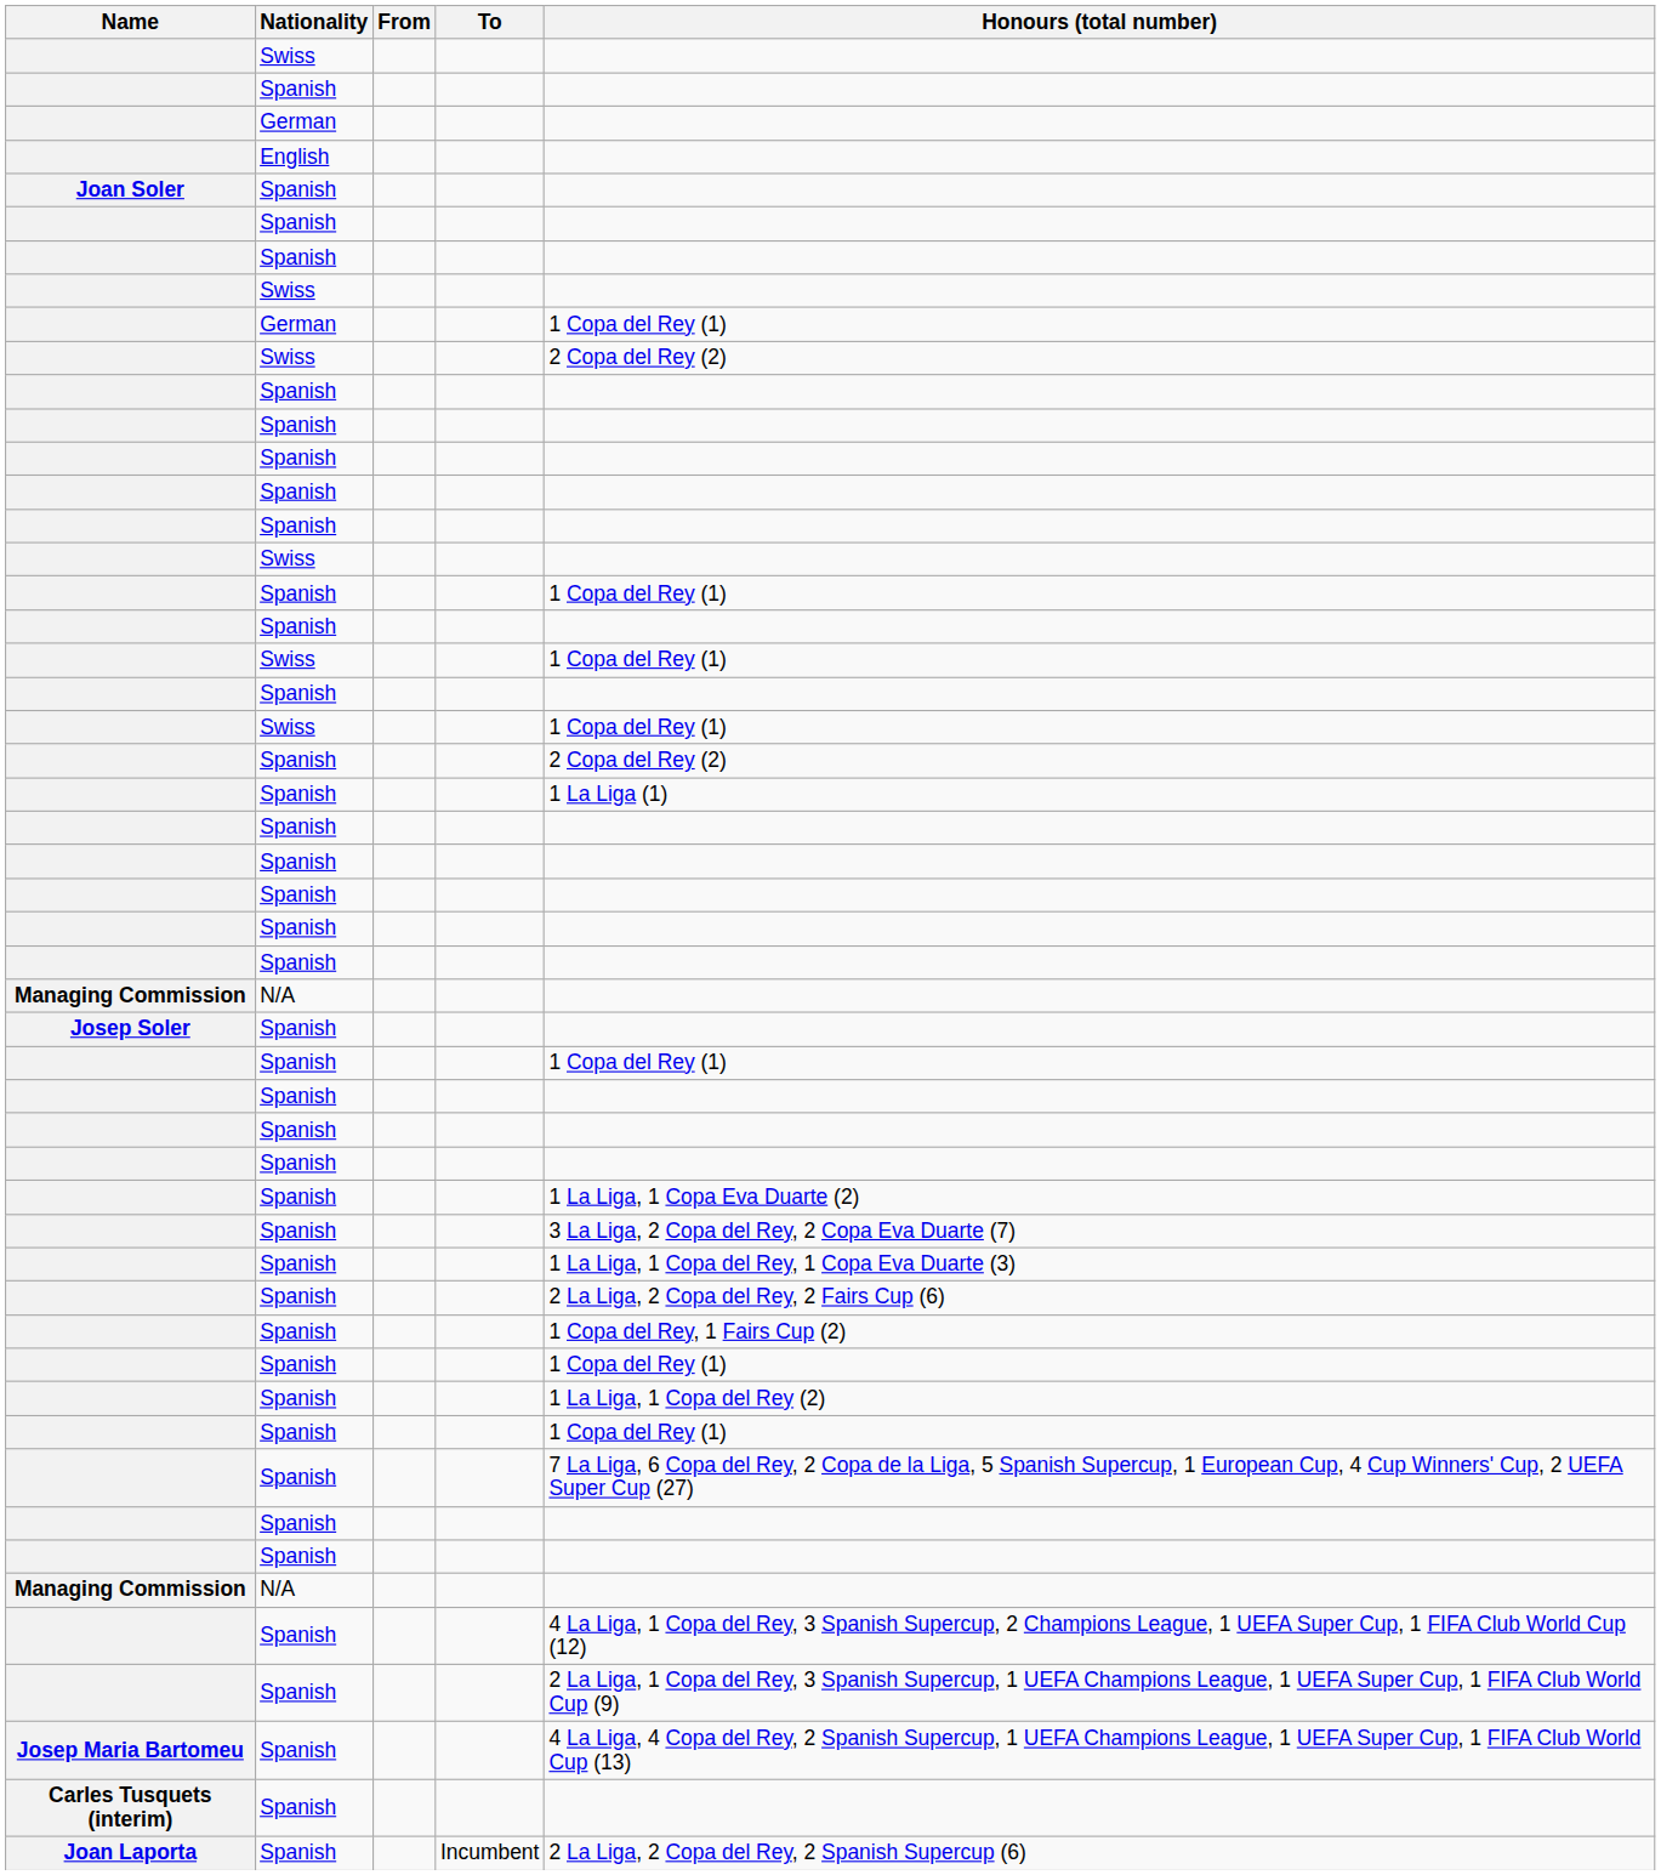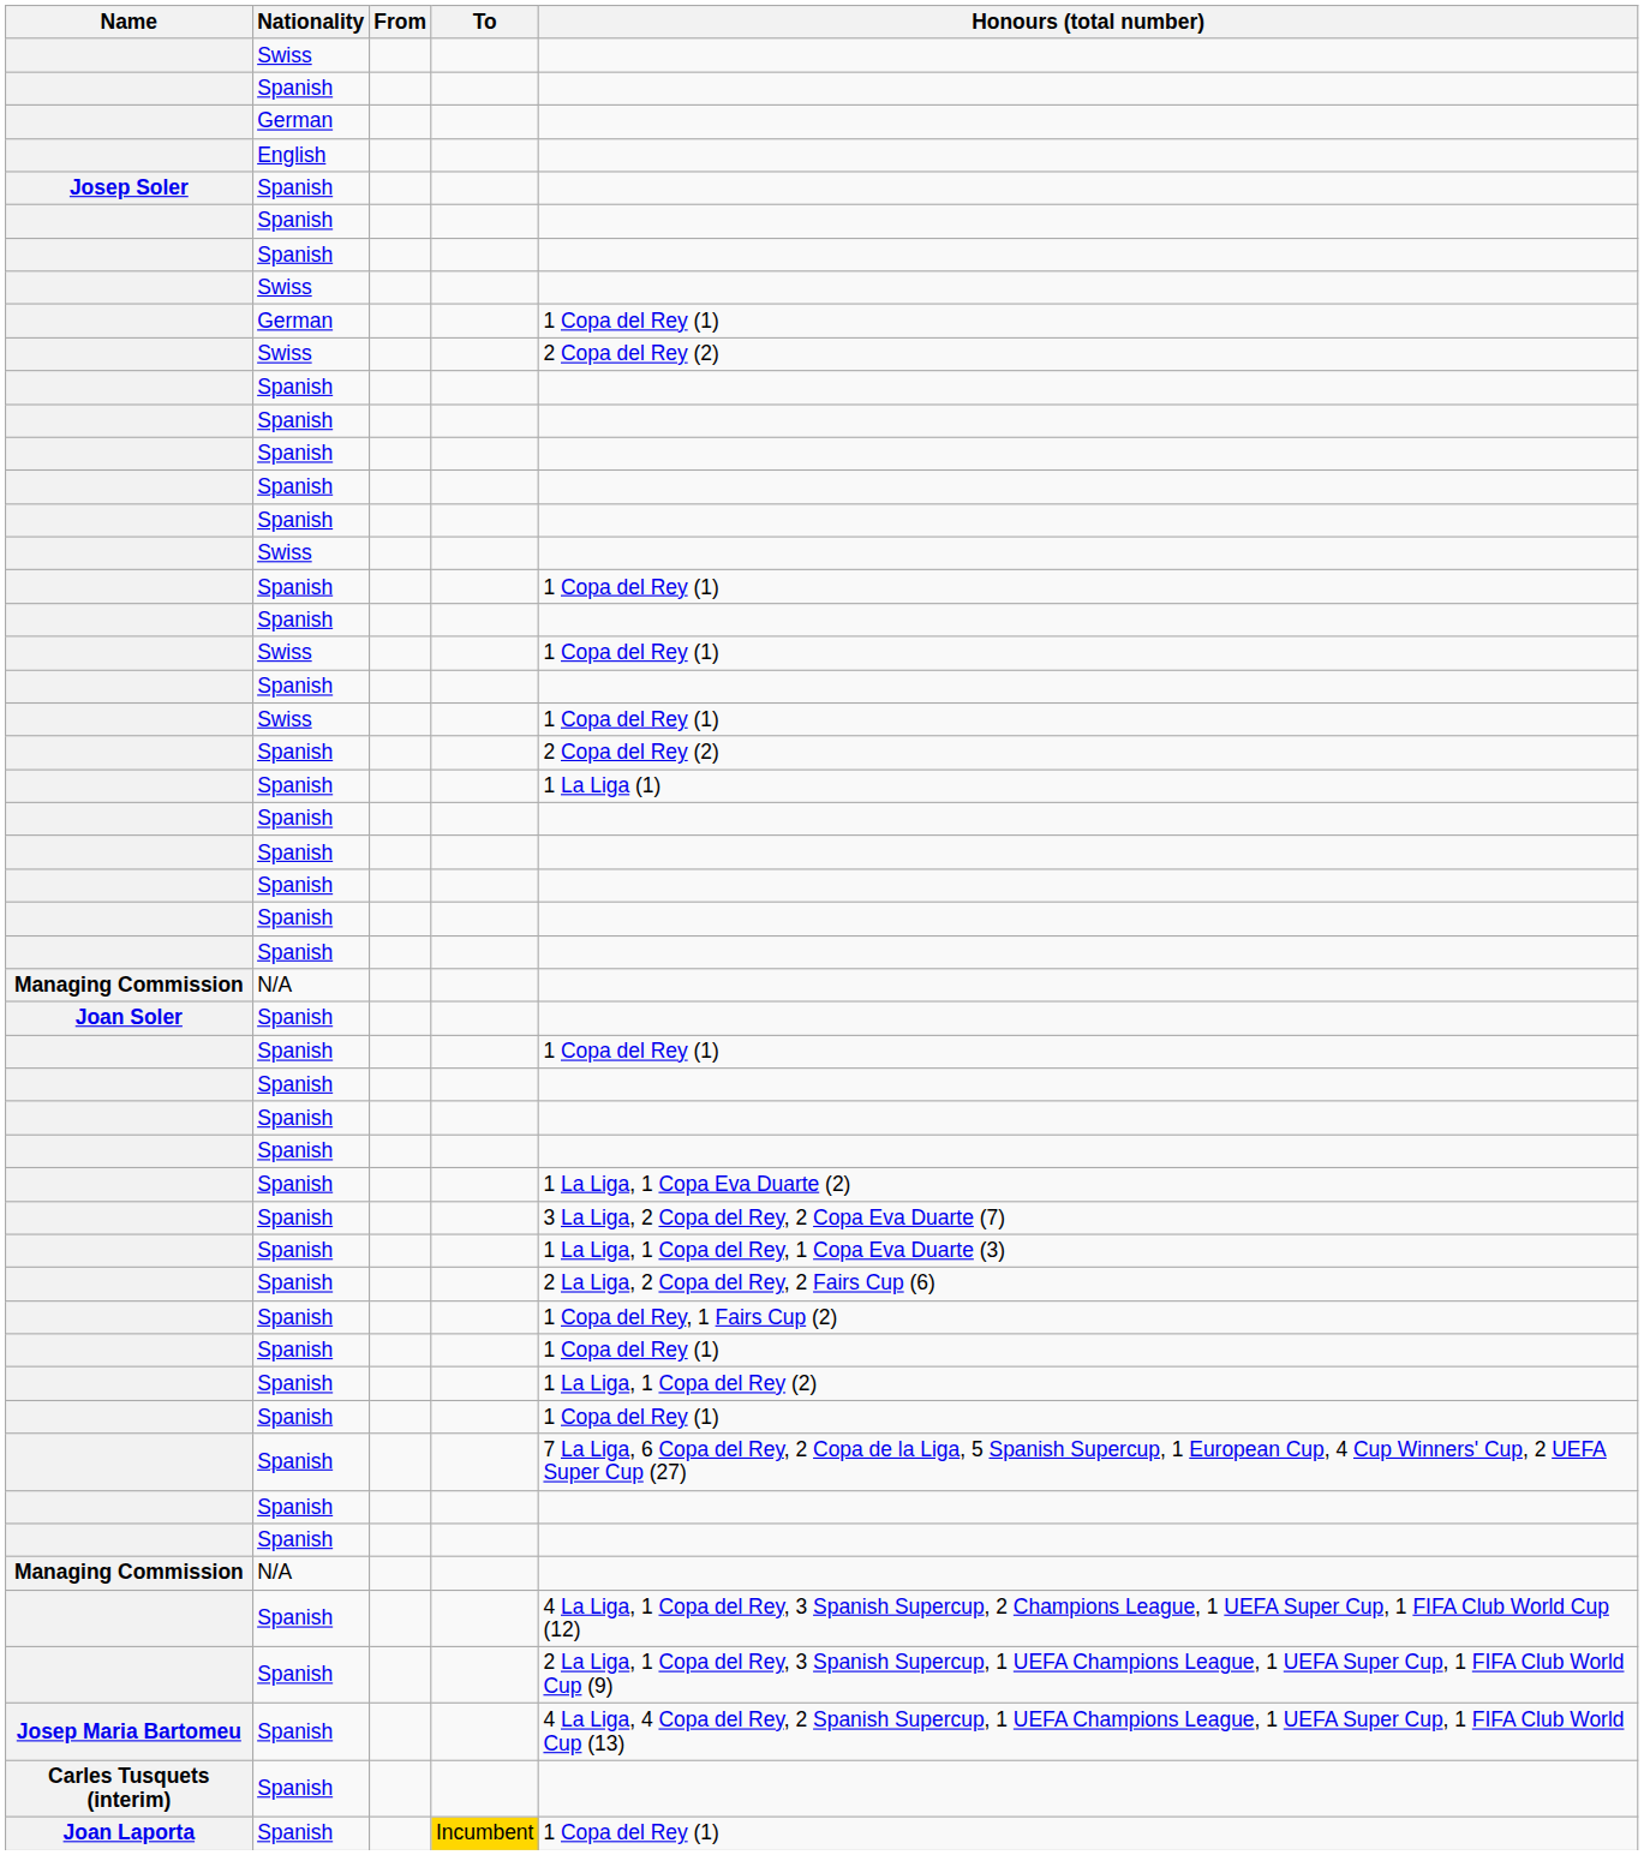rows swapped: Josep Soler <-> Joan Soler
Joan Laporta | To: no background -> gold background
Joan Laporta | Honours (total number): 2 La Liga, 2 Copa del Rey, 2 Spanish Supercup (6) -> 1 Copa del Rey (1)
